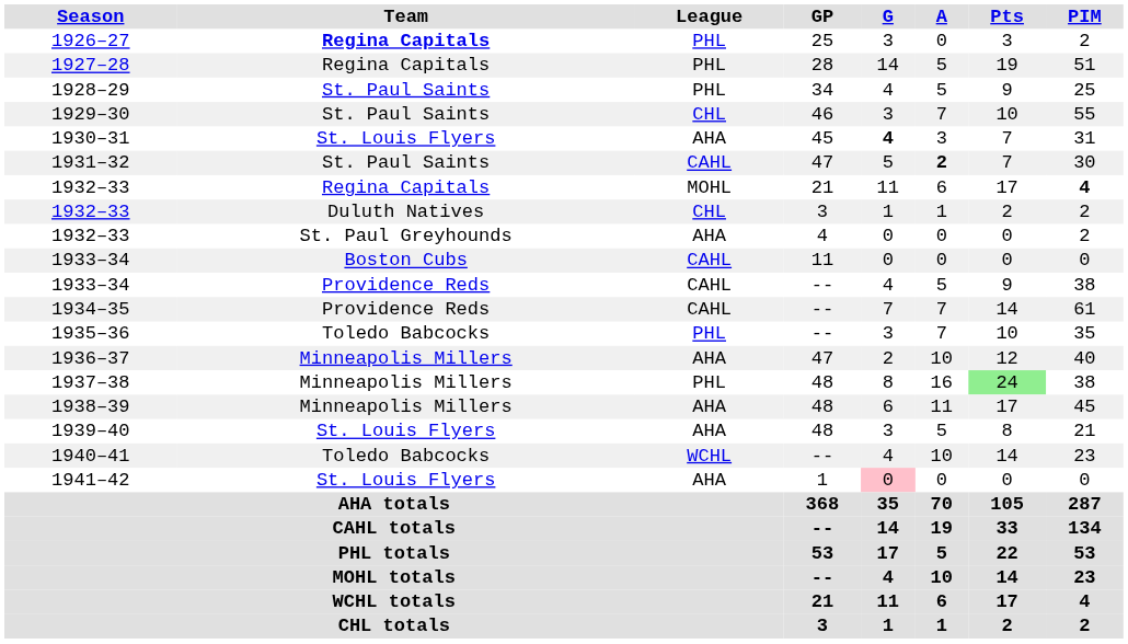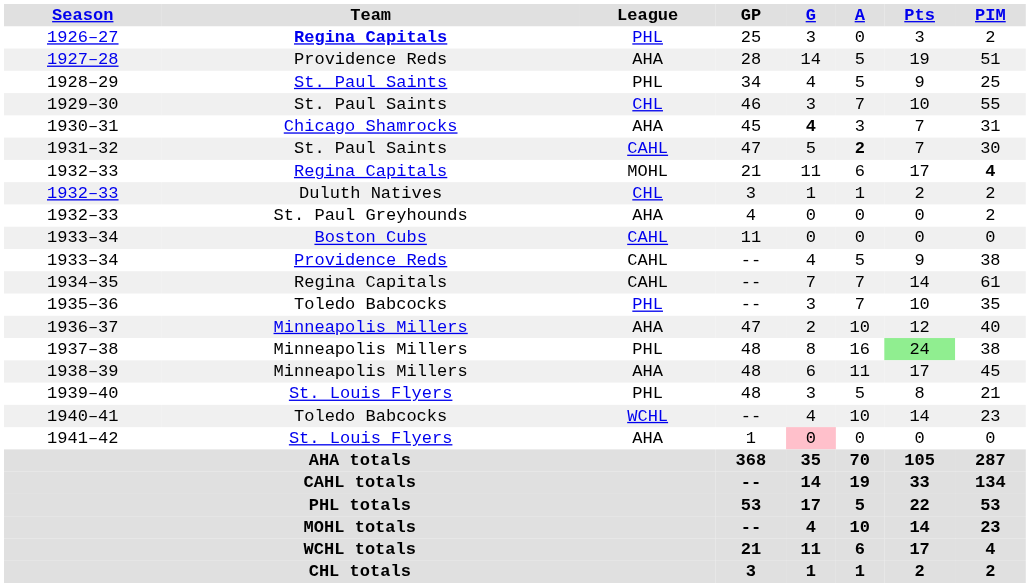1927–28 | Team: Regina Capitals -> Providence Reds
1927–28 | League: PHL -> AHA
1930–31 | Team: St. Louis Flyers -> Chicago Shamrocks
1934–35 | Team: Providence Reds -> Regina Capitals
1939–40 | League: AHA -> PHL
